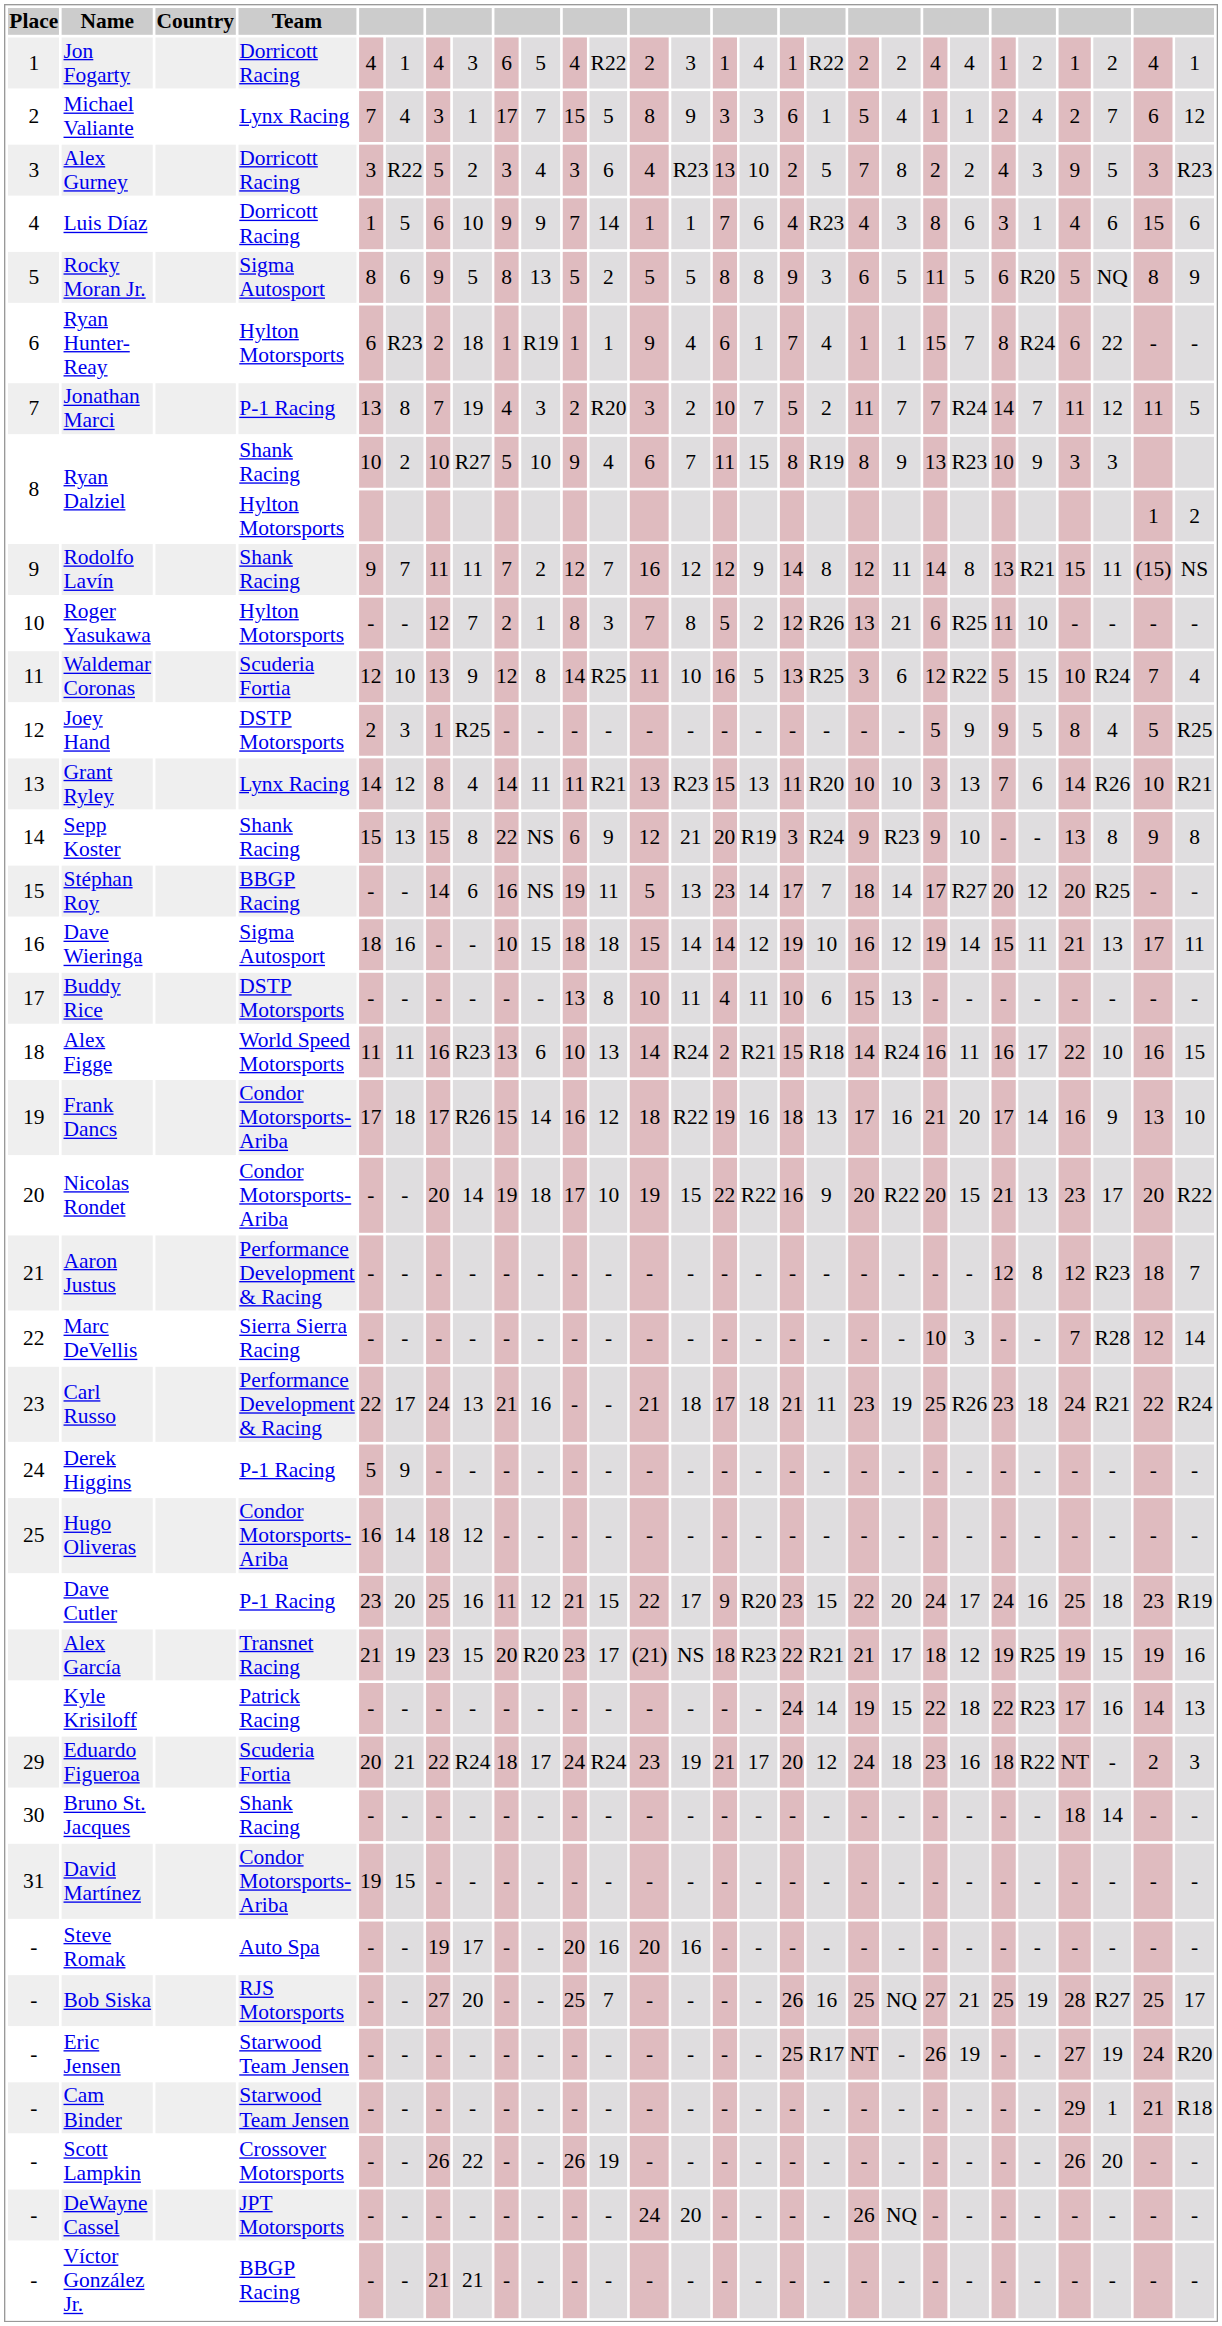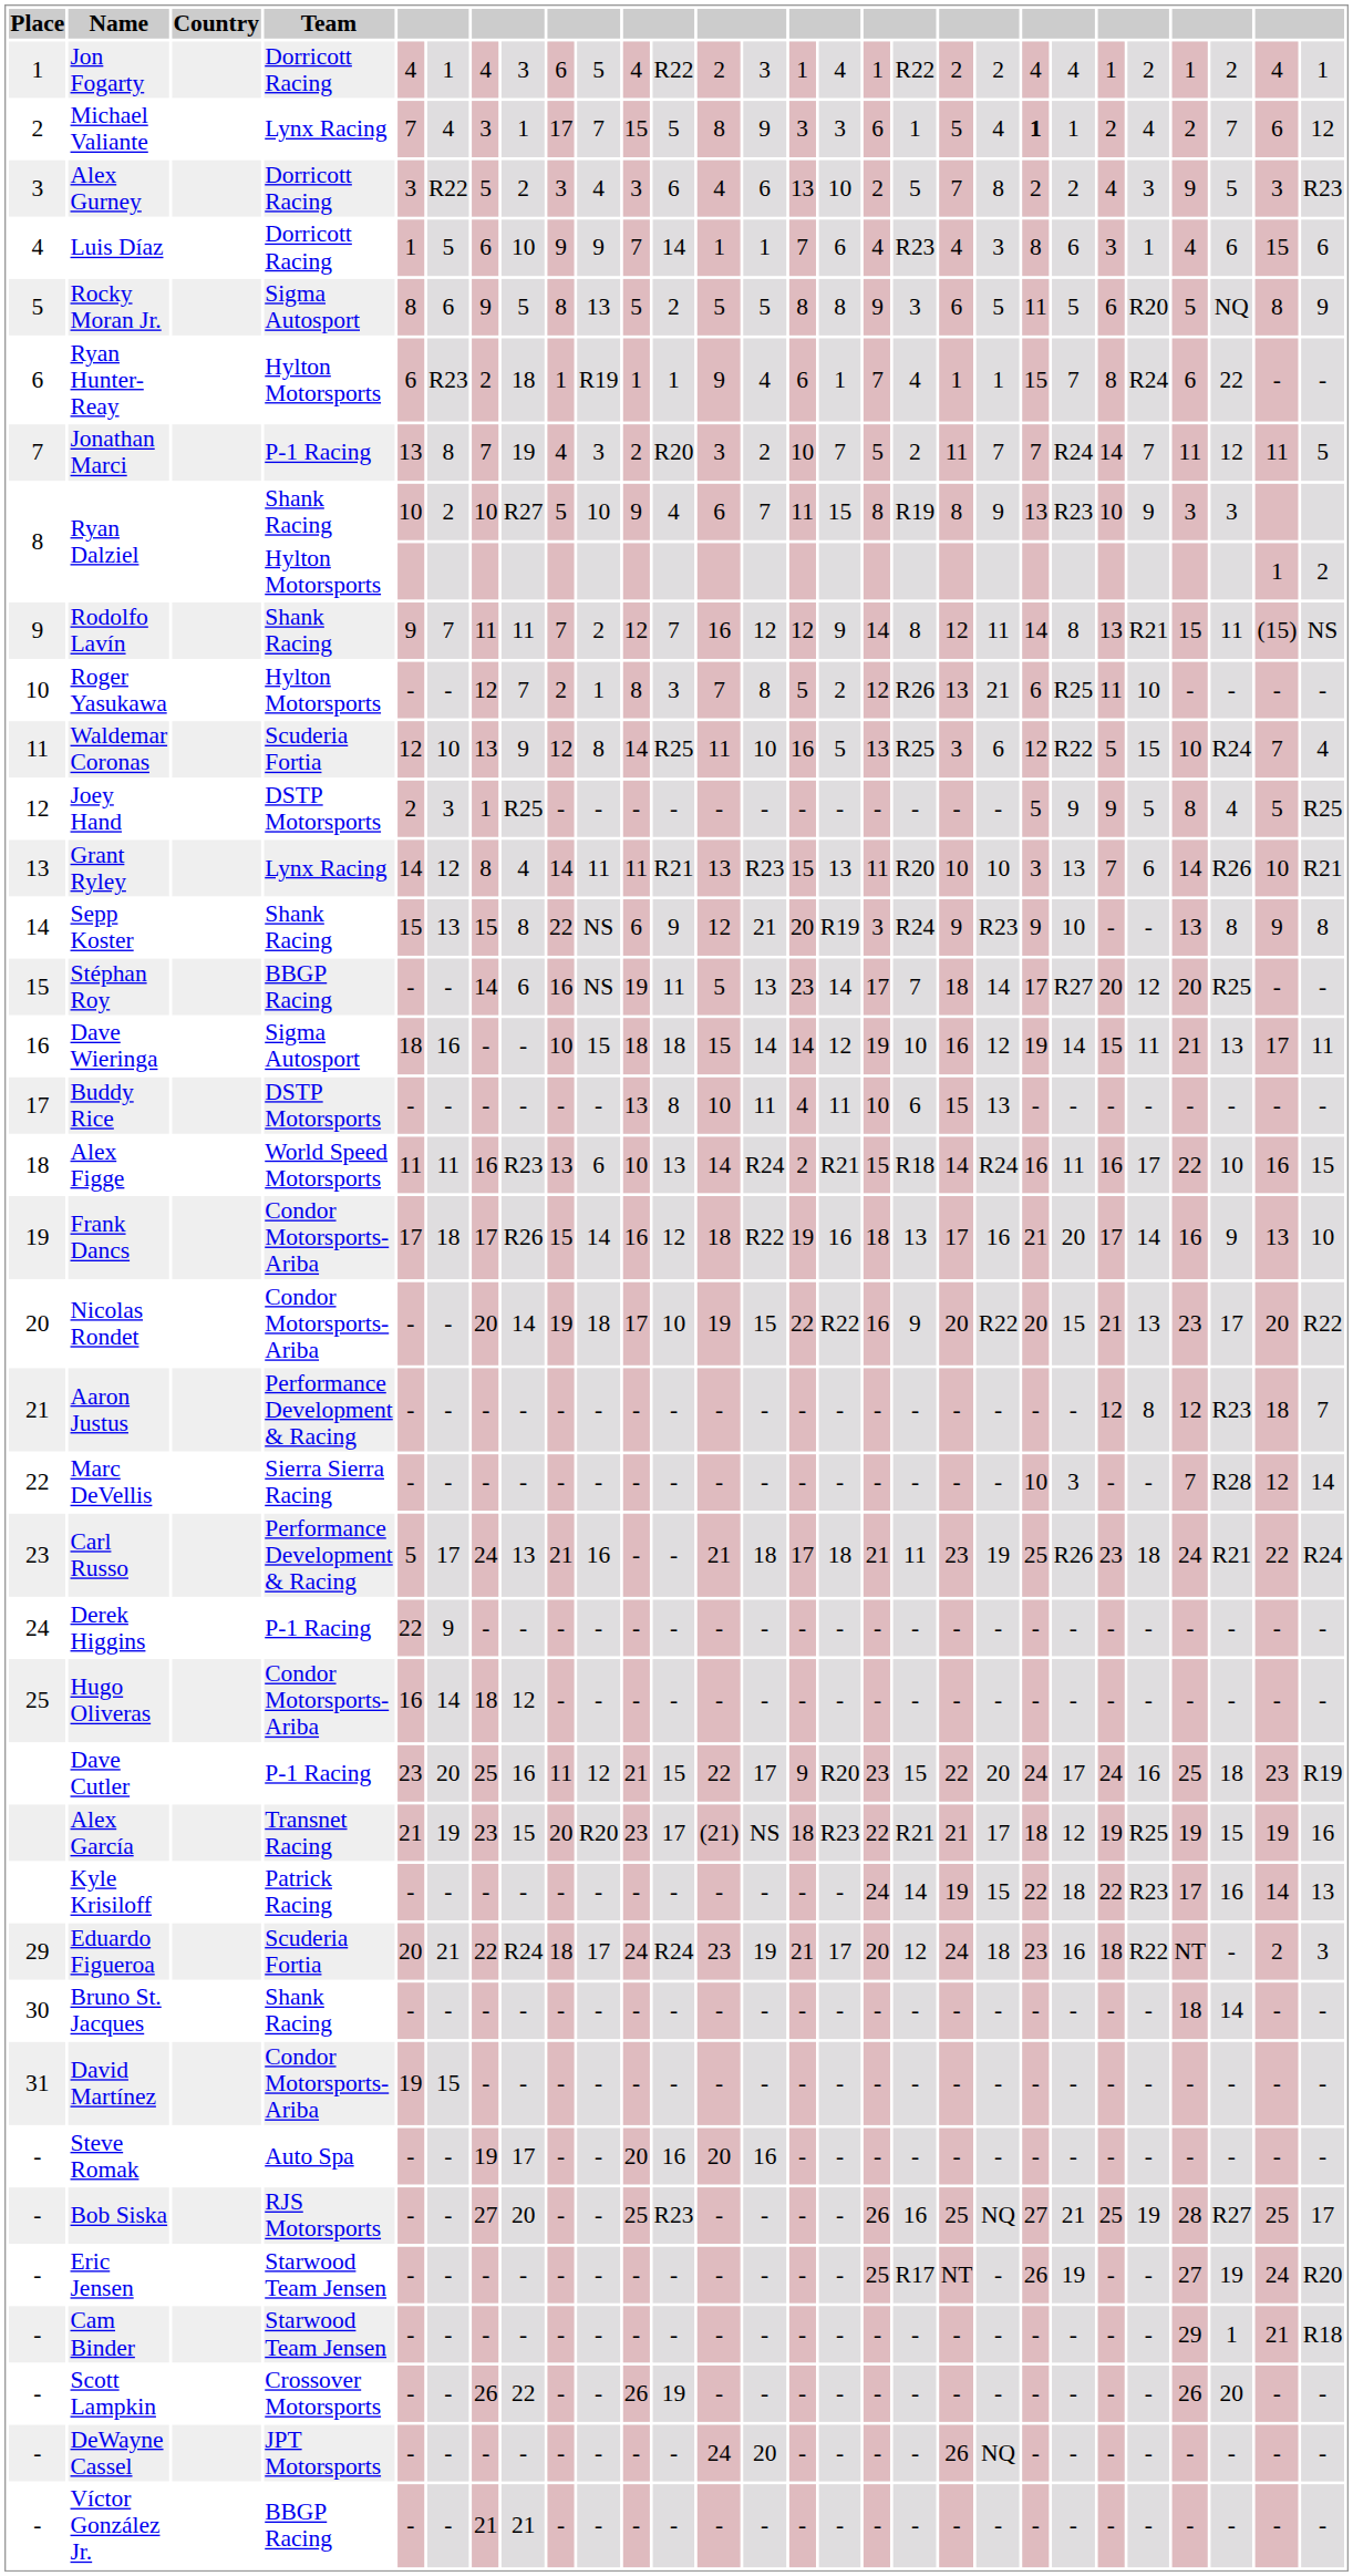Michael Valiante | column 21: normal -> bold
Alex Gurney | column 14: R23 -> 6
Carl Russo | column 5: 22 -> 5
Derek Higgins | column 5: 5 -> 22
Bob Siska | column 12: 7 -> R23
